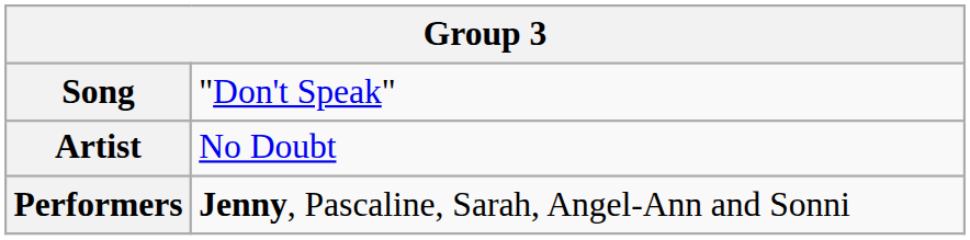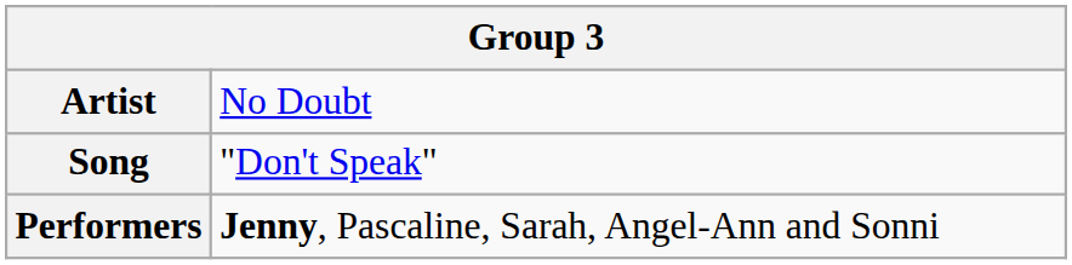rows swapped: Song <-> Artist
